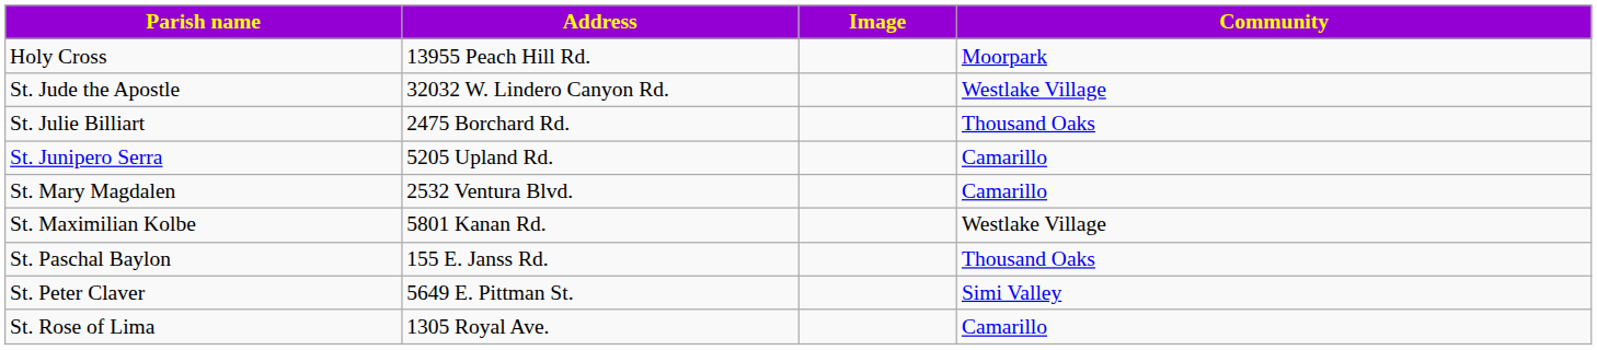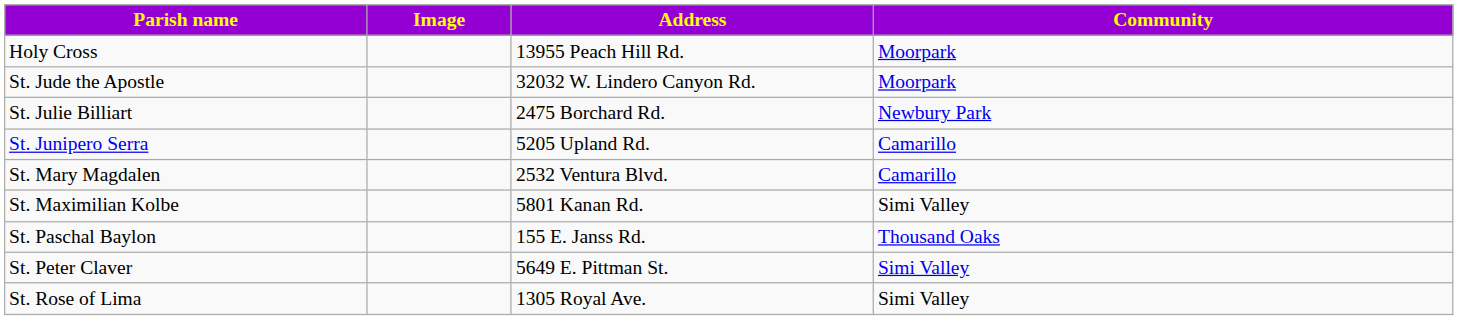columns swapped: Image <-> Address
St. Jude the Apostle | Community: Westlake Village -> Moorpark
St. Julie Billiart | Community: Thousand Oaks -> Newbury Park
St. Maximilian Kolbe | Community: Westlake Village -> Simi Valley
St. Rose of Lima | Community: Camarillo -> Simi Valley
